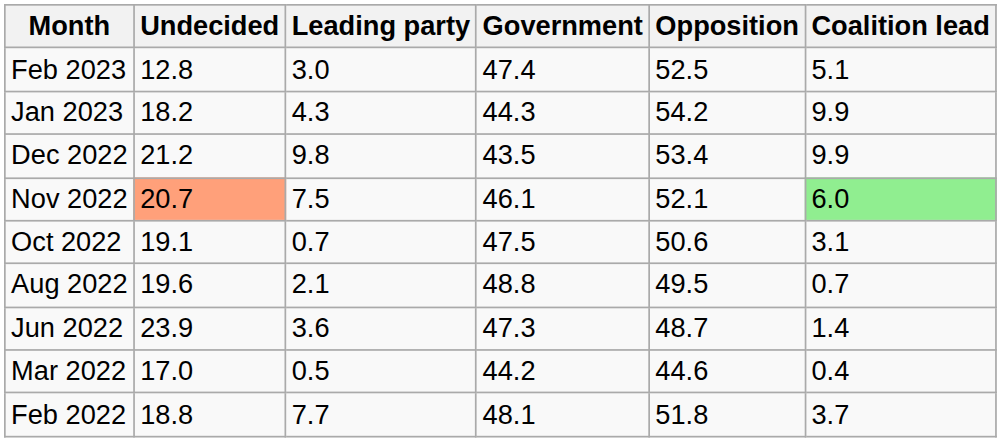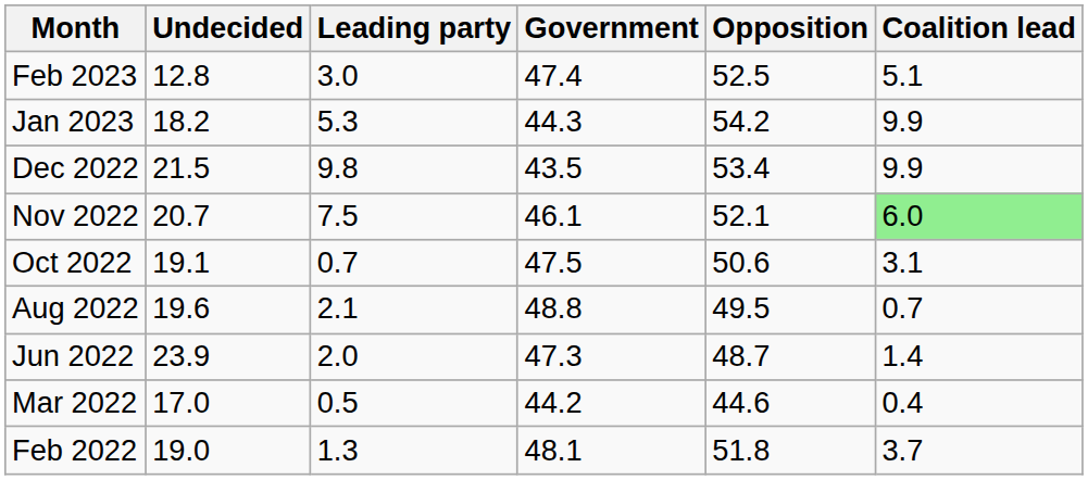Jan 2023 | Leading party: 4.3 -> 5.3
Dec 2022 | Undecided: 21.2 -> 21.5
Nov 2022 | Undecided: lightsalmon background -> no background
Jun 2022 | Leading party: 3.6 -> 2.0
Feb 2022 | Undecided: 18.8 -> 19.0
Feb 2022 | Leading party: 7.7 -> 1.3
